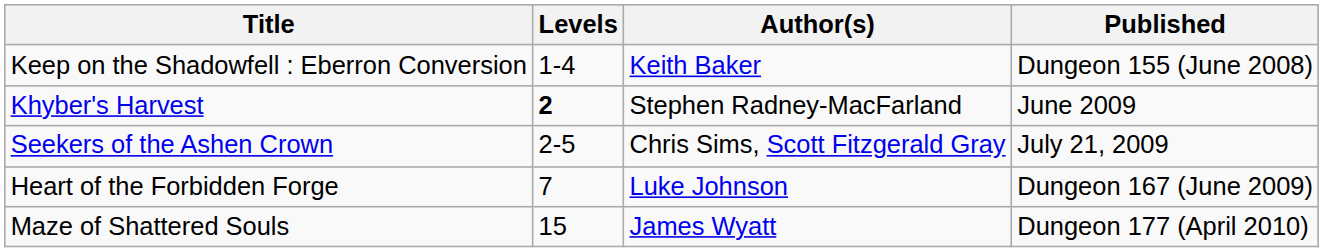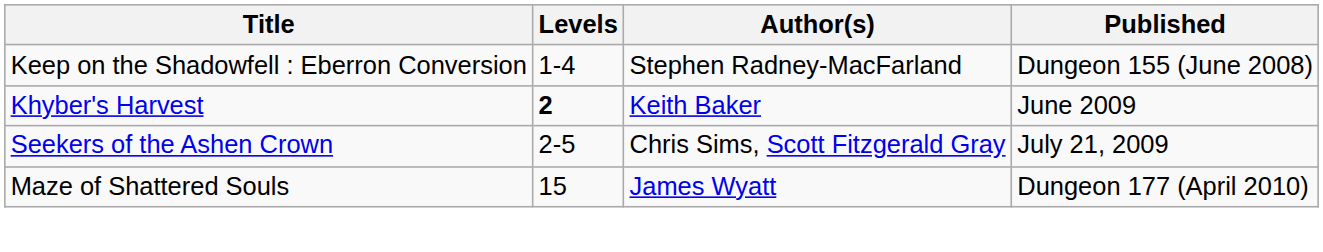Keep on the Shadowfell : Eberron Conversion | Author(s): Keith Baker -> Stephen Radney-MacFarland
Khyber's Harvest | Author(s): Stephen Radney-MacFarland -> Keith Baker
- row: Heart of the Forbidden Forge | 7 | Luke Johnson | Dungeon 167 (June 2009)
